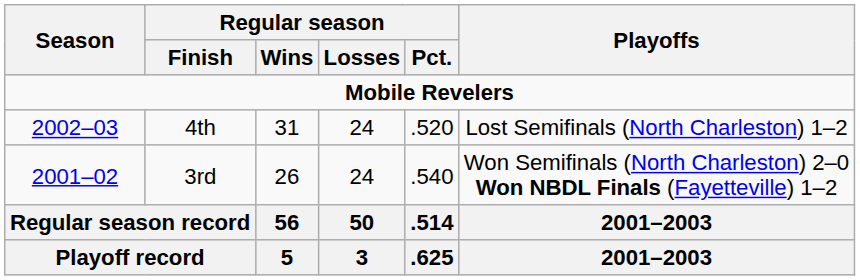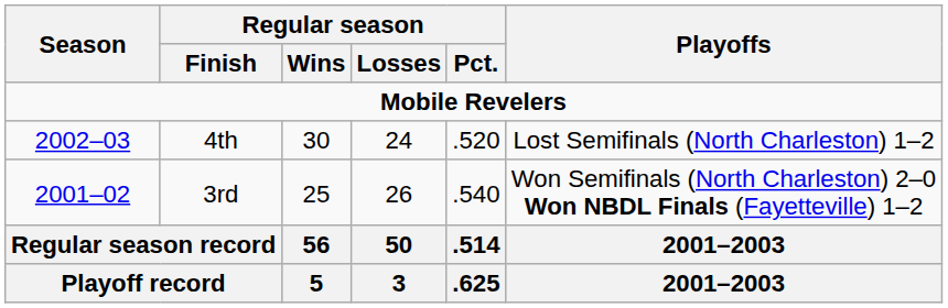4th | Regular season / Wins: 31 -> 30
3rd | Regular season / Wins: 26 -> 25
3rd | Regular season / Losses: 24 -> 26
